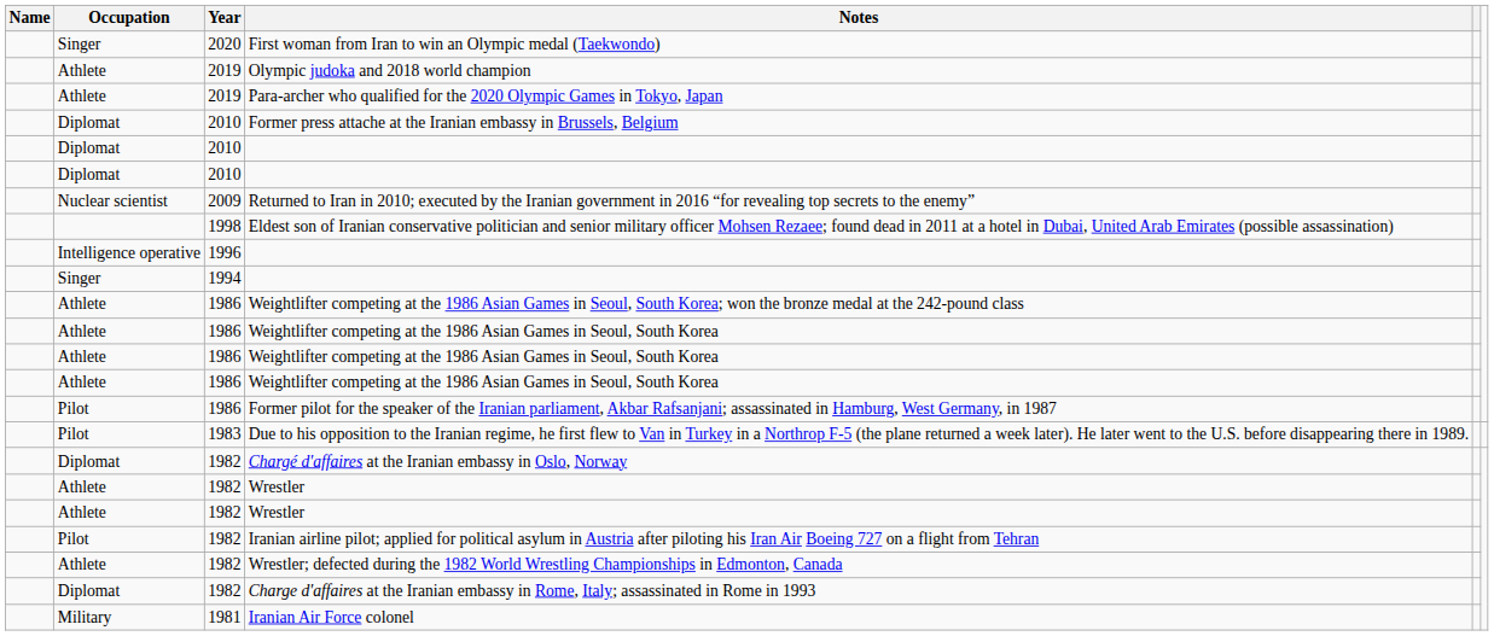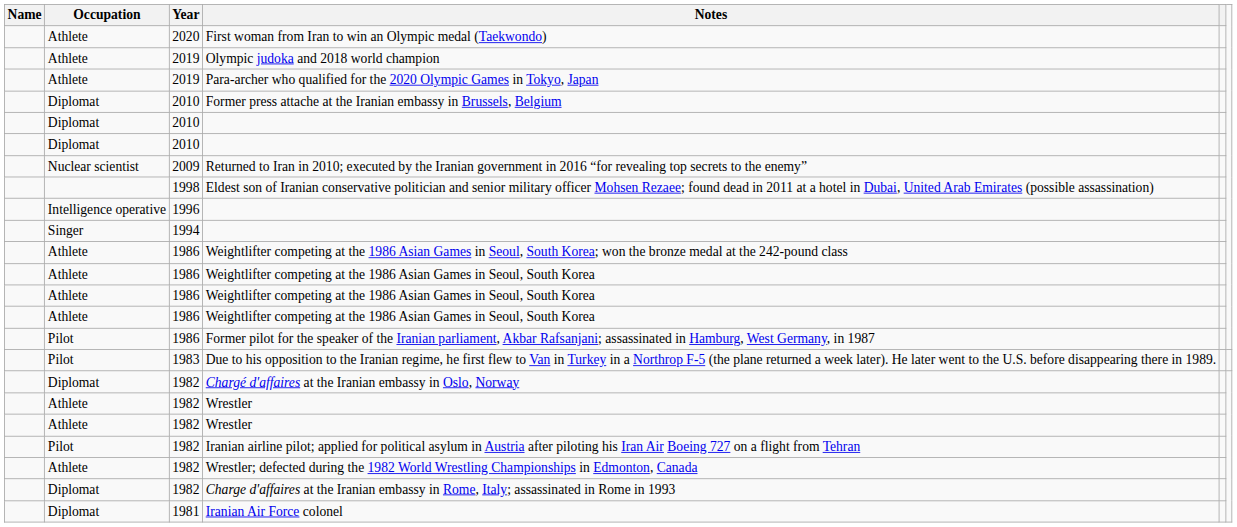First woman from Iran to win an Olympic medal (Taekwondo) | Occupation: Singer -> Athlete
Iranian Air Force colonel | Occupation: Military -> Diplomat
